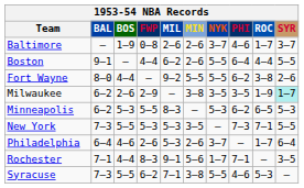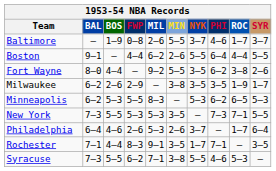Baltimore | MIN: 2–6 -> 5–5
Fort Wayne | NYK: 5–5 -> 3–5
Milwaukee | SYR: paleturquoise background -> no background
Rochester | MIN: 5–6 -> 3–5
